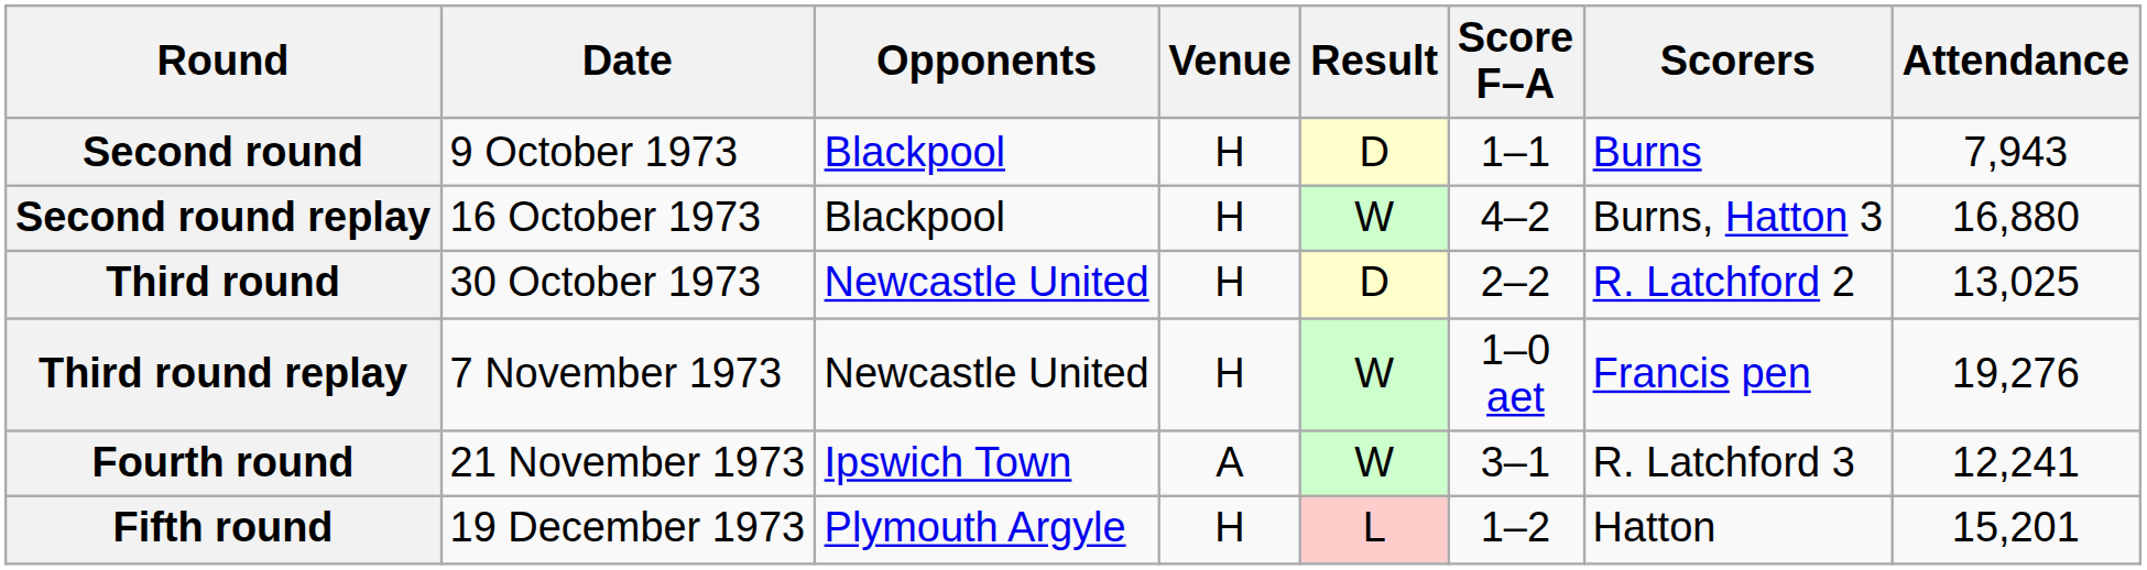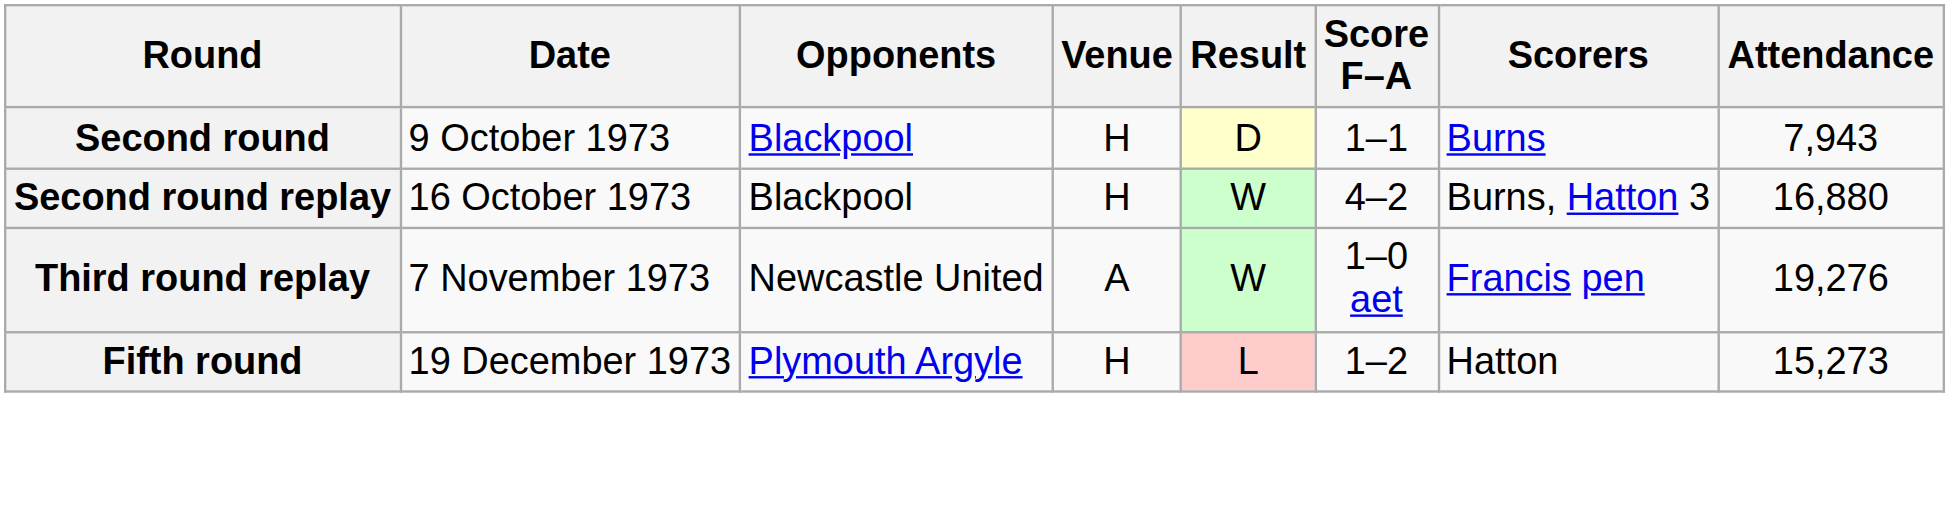- row: Third round | 30 October 1973 | Newcastle United | H | D | 2–2 | R. Latchford 2 | 13,025
Third round replay | Venue: H -> A
- row: Fourth round | 21 November 1973 | Ipswich Town | A | W | 3–1 | R. Latchford 3 | 12,241
Fifth round | Attendance: 15,201 -> 15,273
